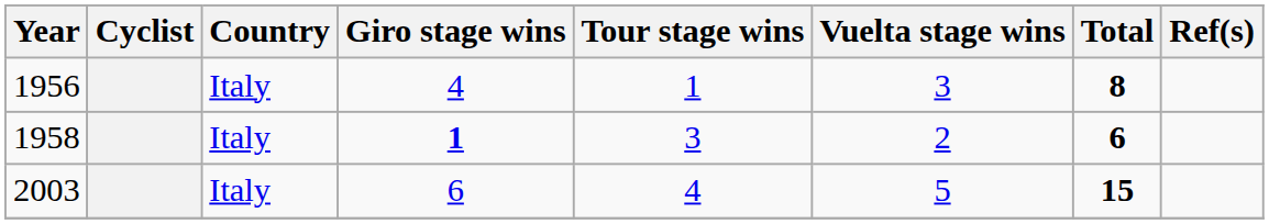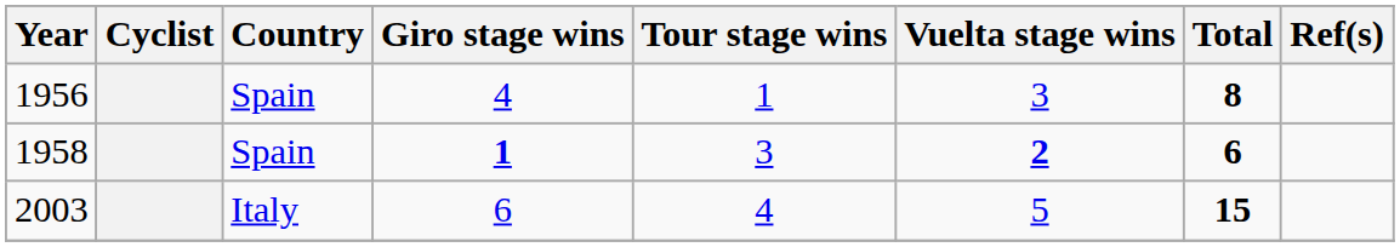1956 | Country: Italy -> Spain
1958 | Country: Italy -> Spain
1958 | Vuelta stage wins: normal -> bold
